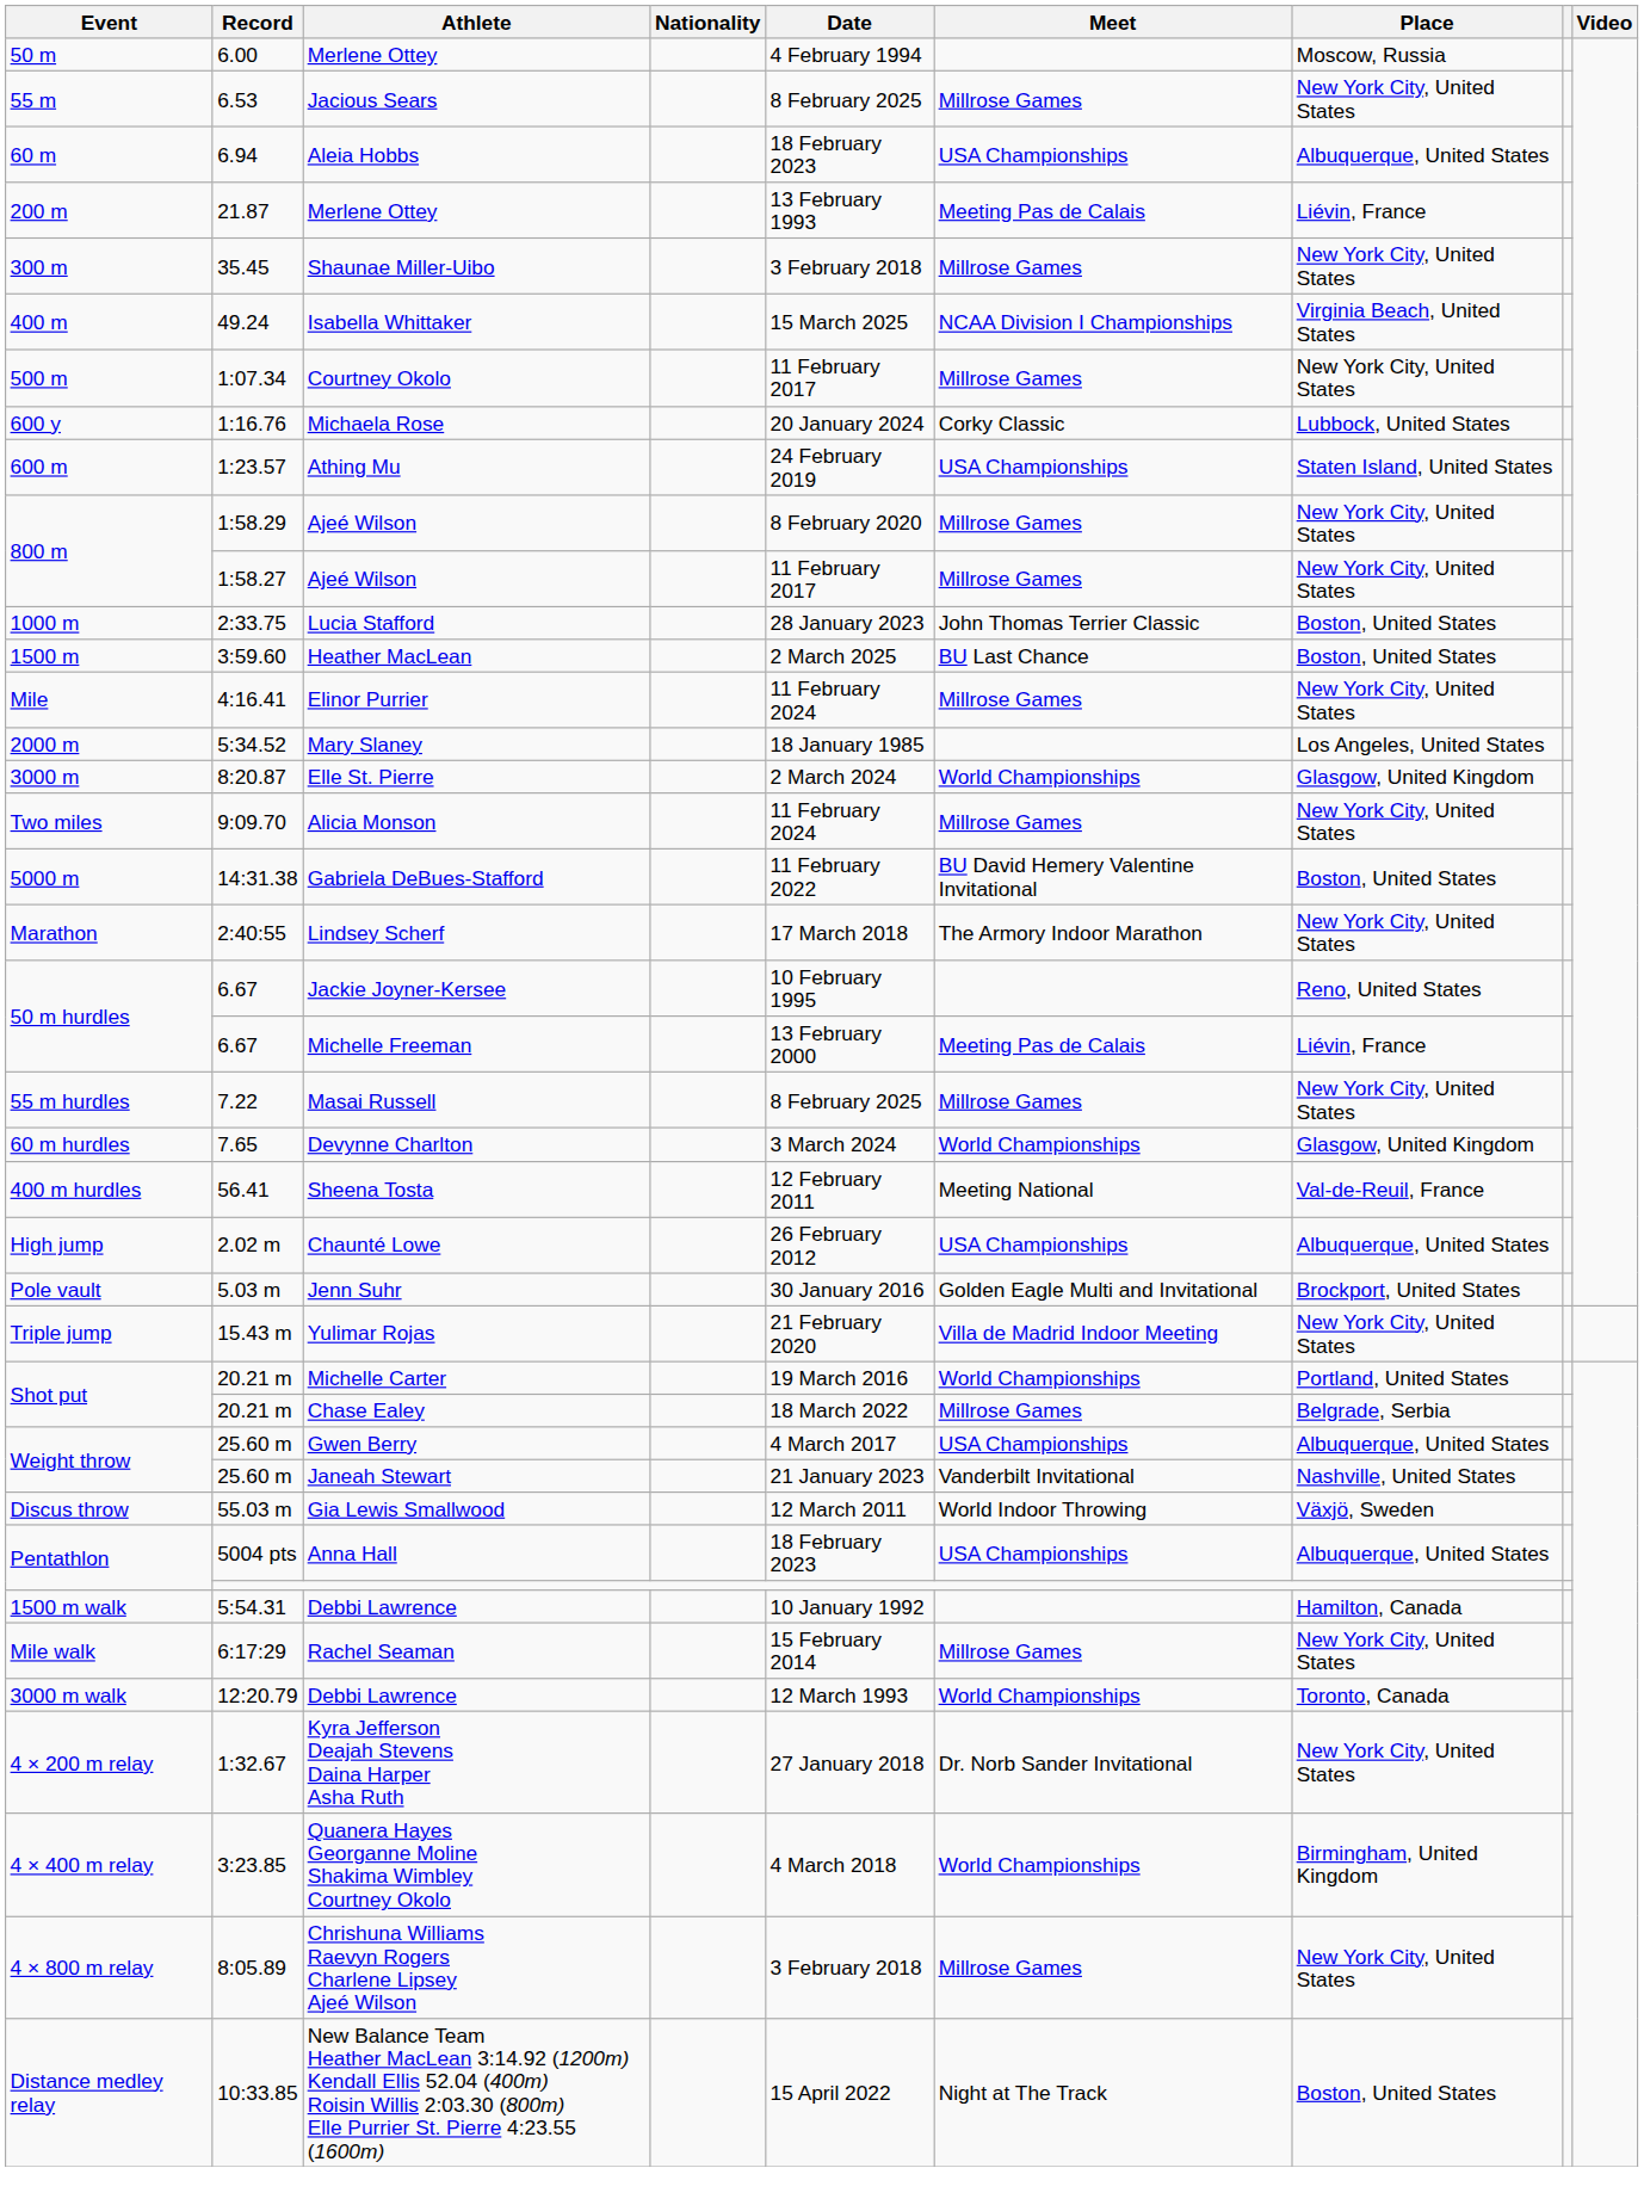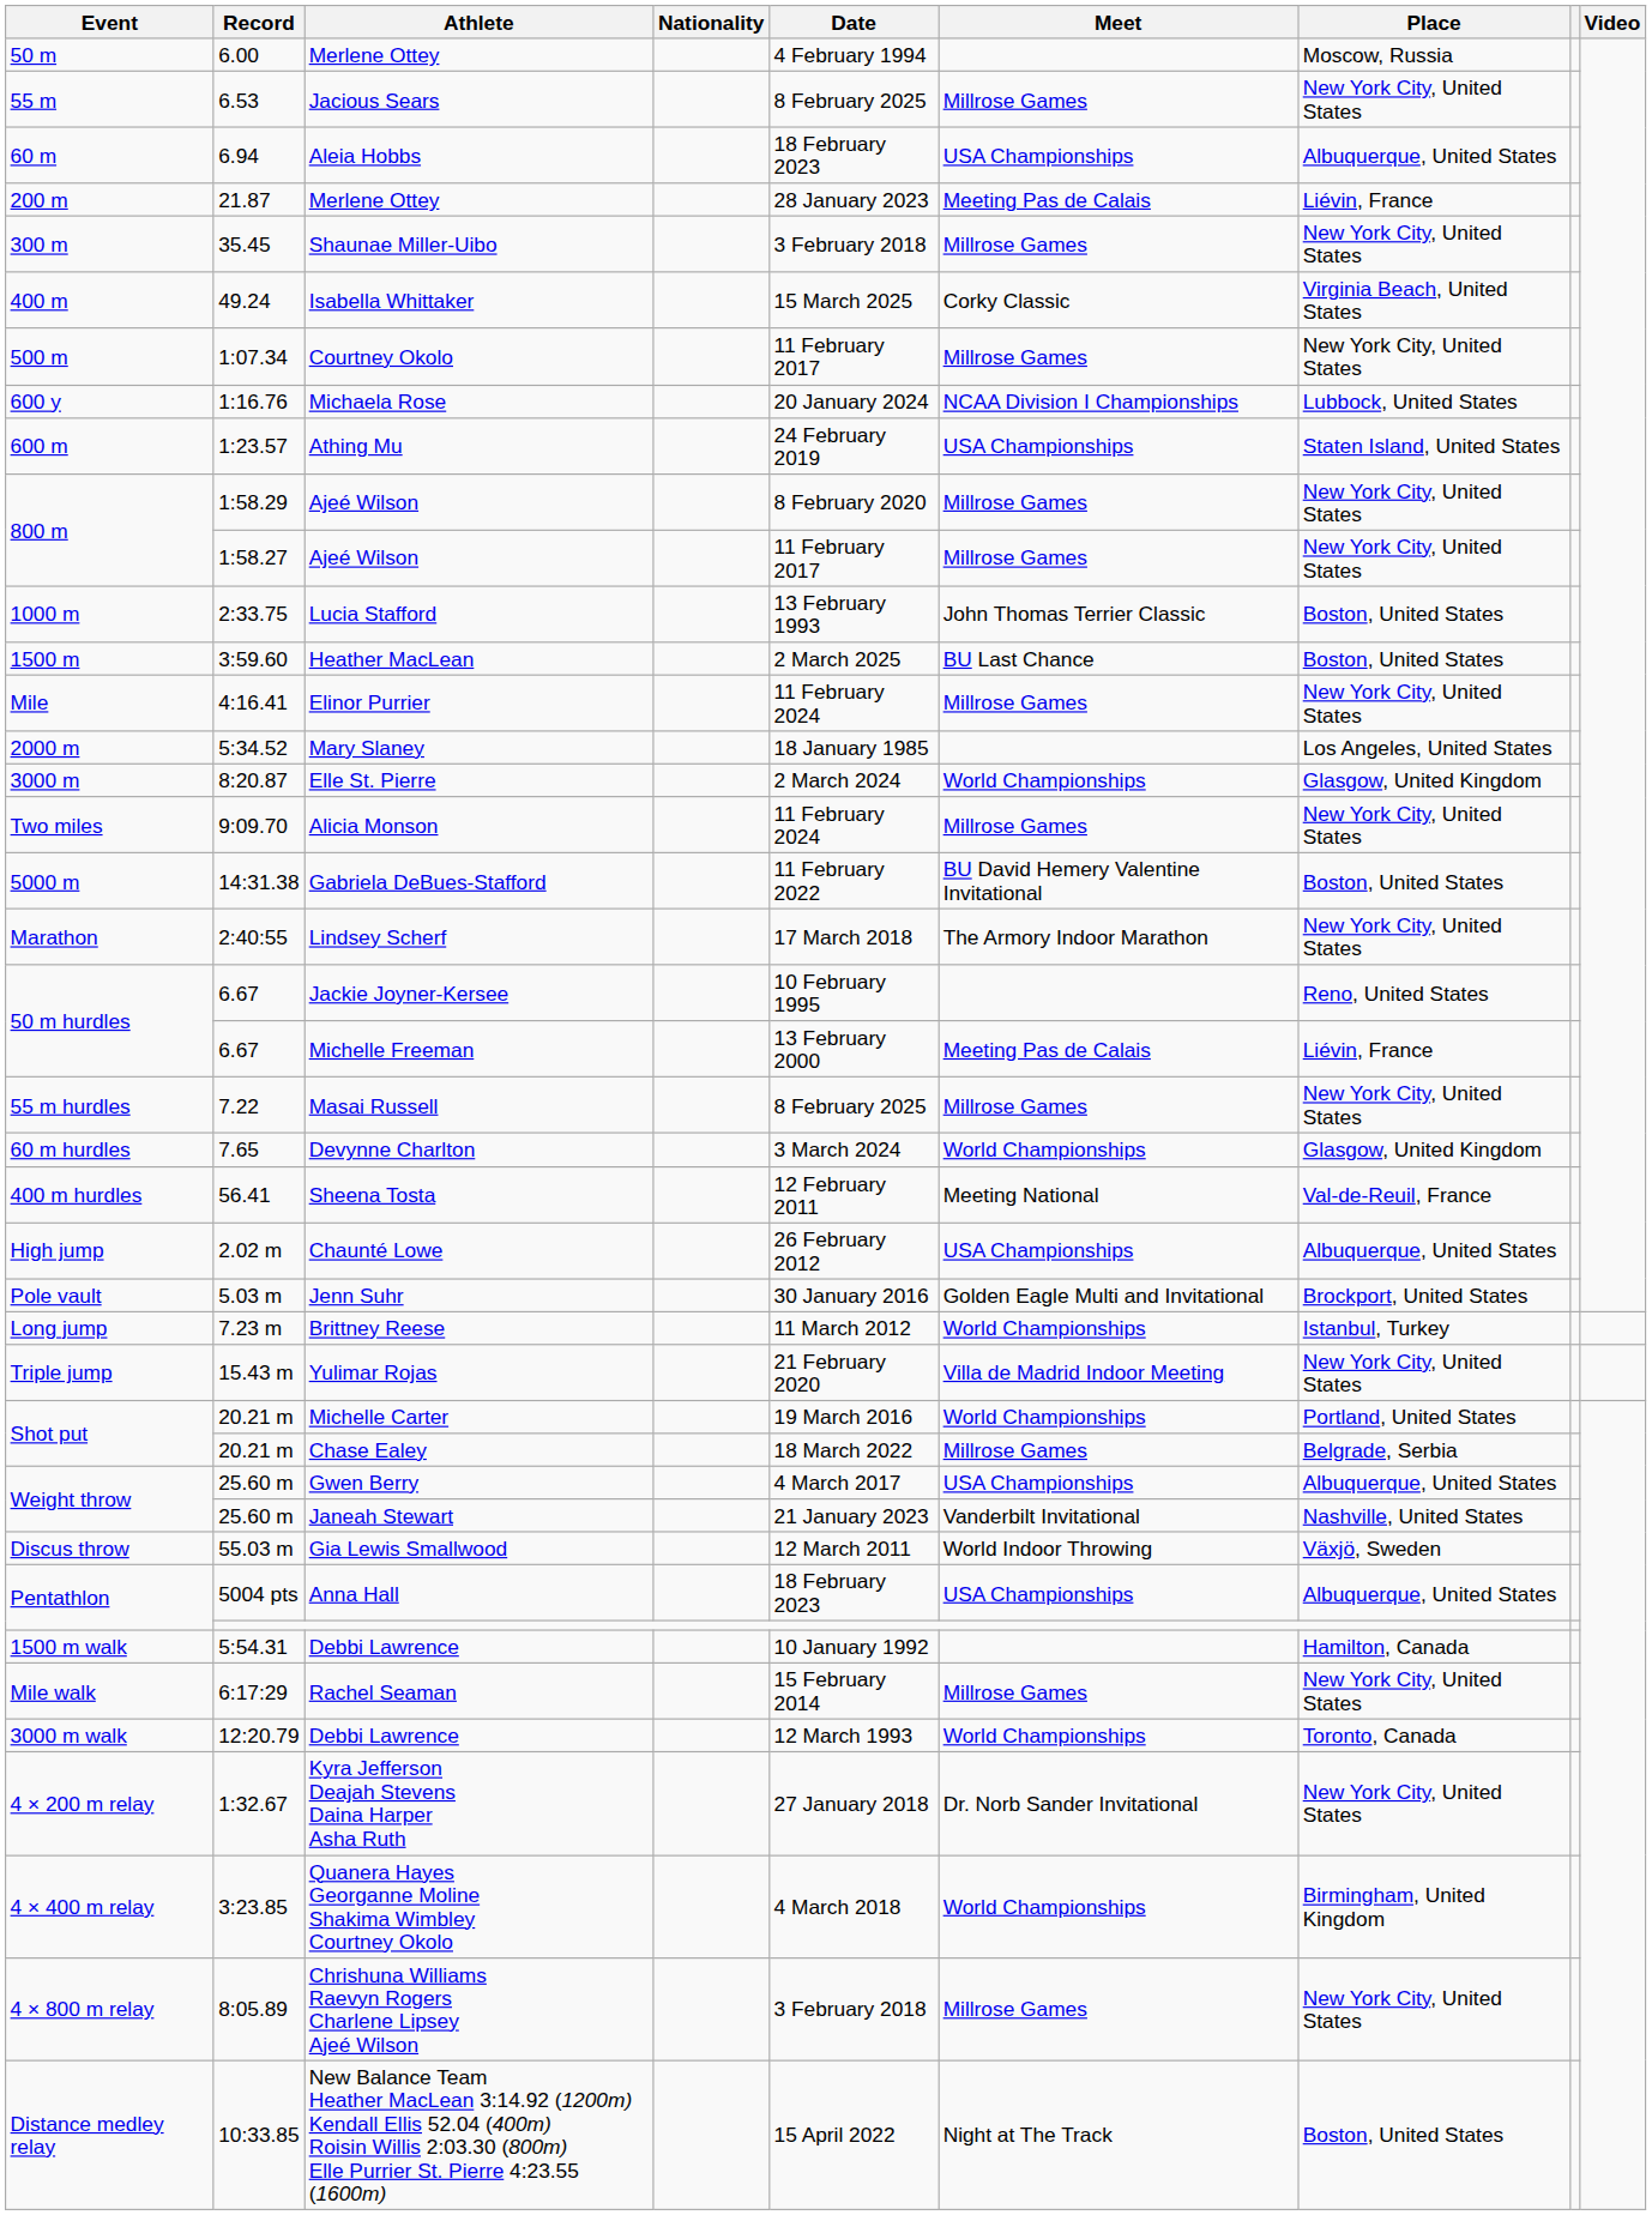21.87 / Merlene Ottey | Date: 13 February 1993 -> 28 January 2023
Isabella Whittaker | Meet: NCAA Division I Championships -> Corky Classic
Michaela Rose | Meet: Corky Classic -> NCAA Division I Championships
Lucia Stafford | Date: 28 January 2023 -> 13 February 1993
+ row: Long jump | 7.23 m | Brittney Reese | 11 March 2012 | World Championships | Istanbul, Turkey
